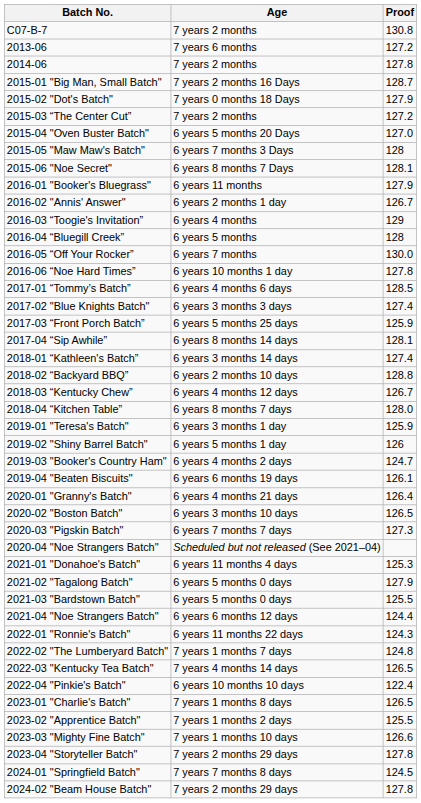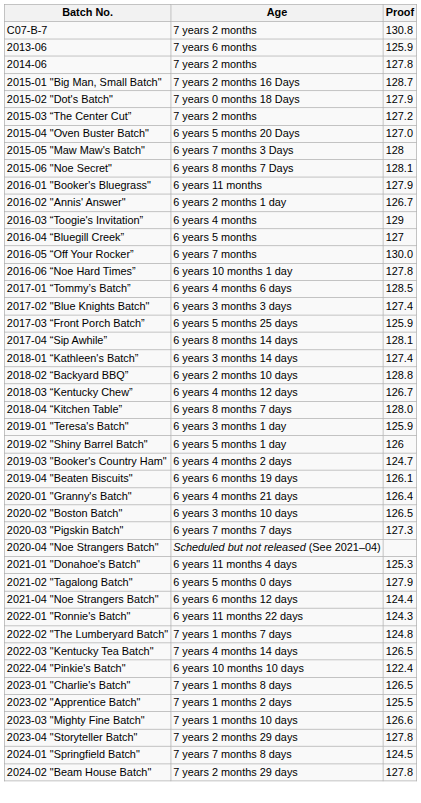2013-06 | Proof: 127.2 -> 125.9
2016-04 “Bluegill Creek” | Proof: 128 -> 127
- row: 2021-03 "Bardstown Batch" | 6 years 5 months 0 days | 125.5
